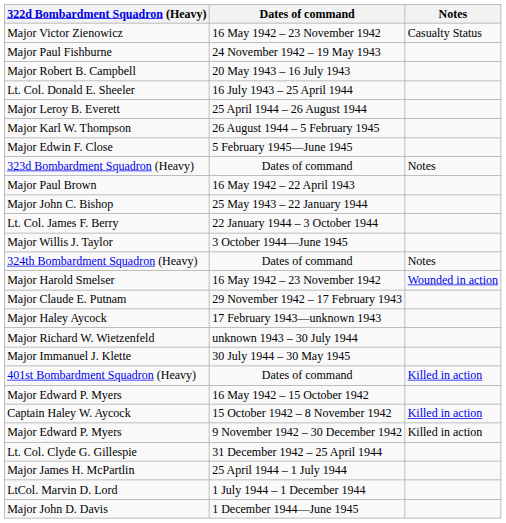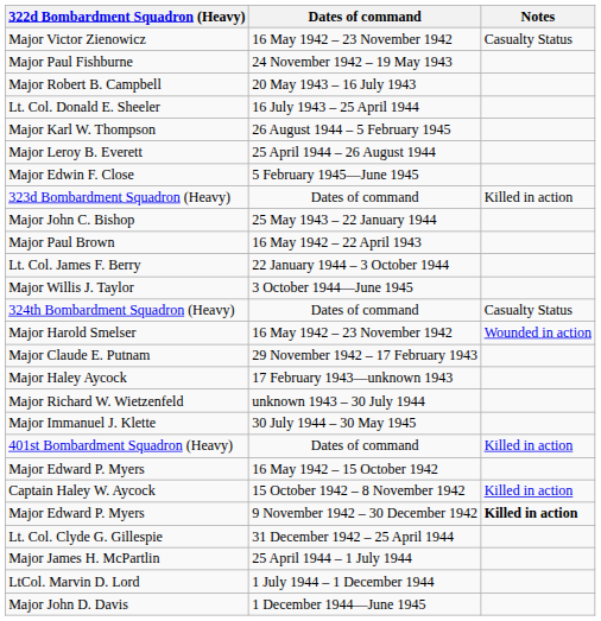rows swapped: Major Leroy B. Everett <-> Major Karl W. Thompson
323d Bombardment Squadron (Heavy) | Notes: Notes -> Killed in action
rows swapped: Major Paul Brown <-> Major John C. Bishop
324th Bombardment Squadron (Heavy) | Notes: Notes -> Casualty Status
Major Edward P. Myers / 9 November 1942 – 30 December 1942 | Notes: normal -> bold
